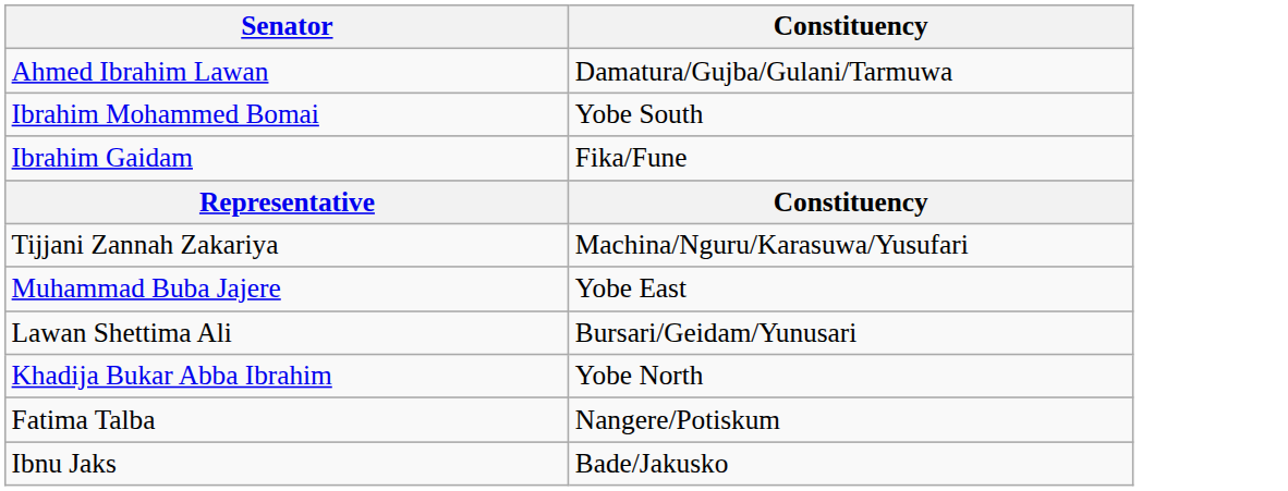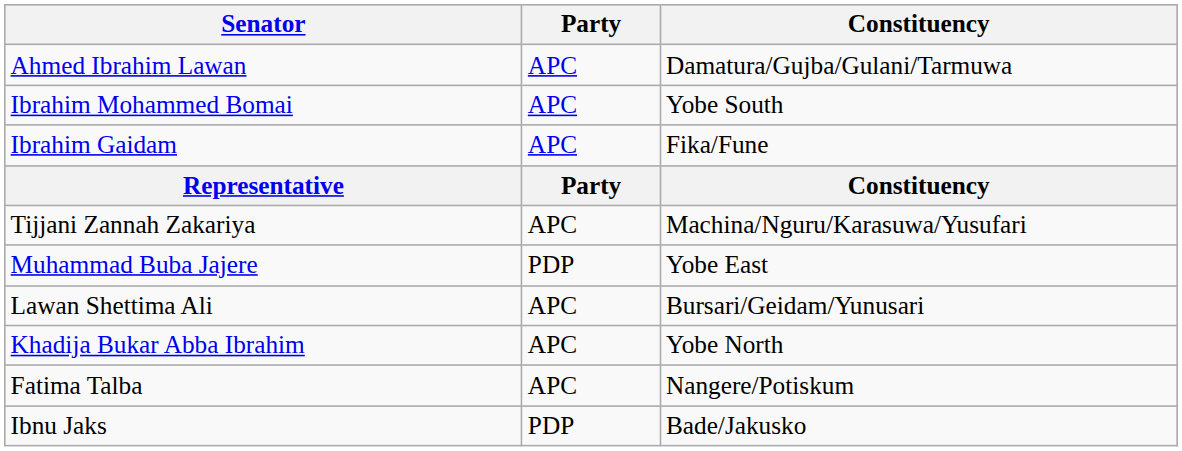+ column: Party | APC | APC | APC | Party | APC | PDP | APC | APC | APC | PDP
